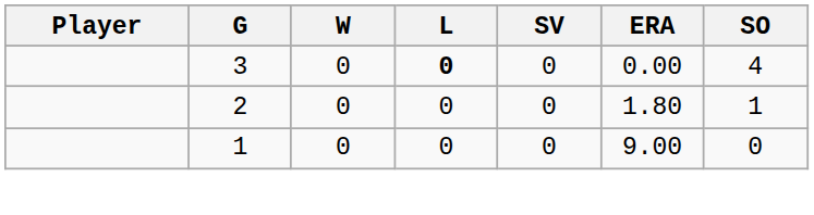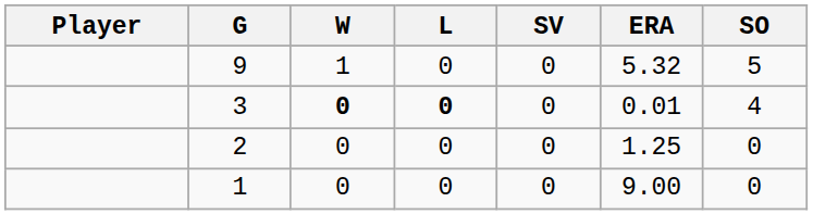+ row: 9 | 1 | 0 | 0 | 5.32 | 5
3 | W: normal -> bold
3 | ERA: 0.00 -> 0.01
2 | ERA: 1.80 -> 1.25
2 | SO: 1 -> 0
